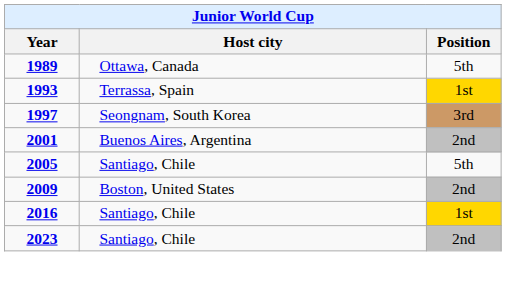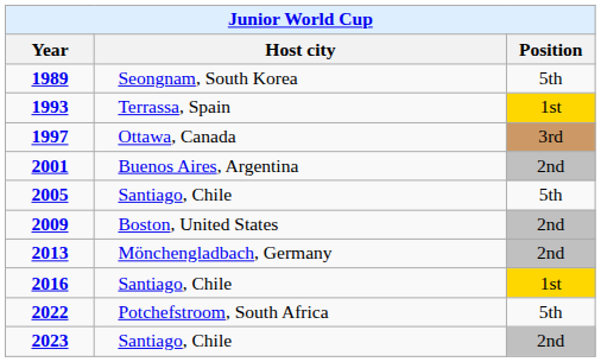1989 | Host city: Ottawa, Canada -> Seongnam, South Korea
1997 | Host city: Seongnam, South Korea -> Ottawa, Canada
+ row: 2013 | Mönchengladbach, Germany | 2nd
+ row: 2022 | Potchefstroom, South Africa | 5th
